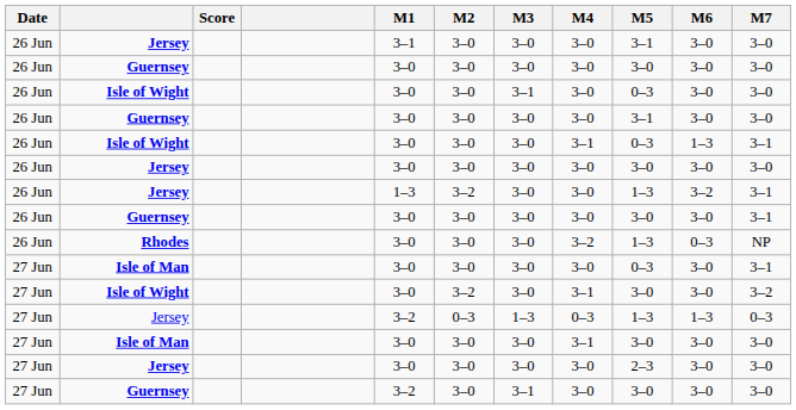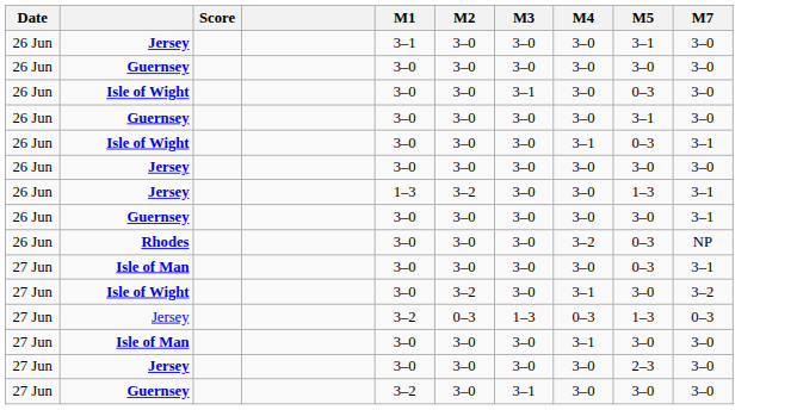- column: M6 | 3–0 | 3–0 | 3–0 | 3–0 | 1–3 | 3–0 | 3–2 | 3–0 | 0–3 | 3–0 | 3–0 | 1–3 | 3–0 | 3–0 | 3–0
Rhodes | M5: 1–3 -> 0–3
